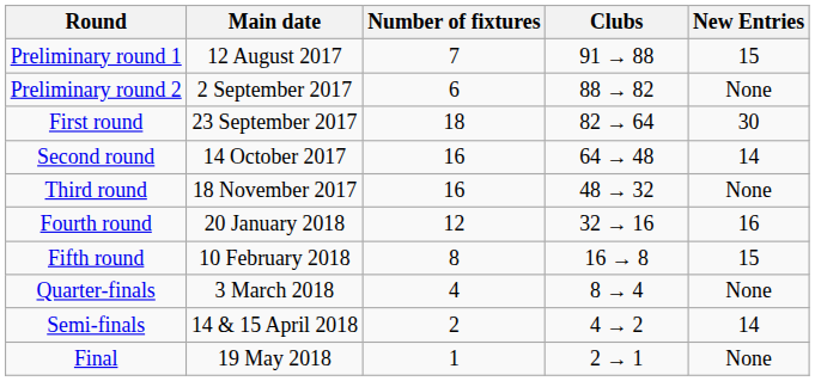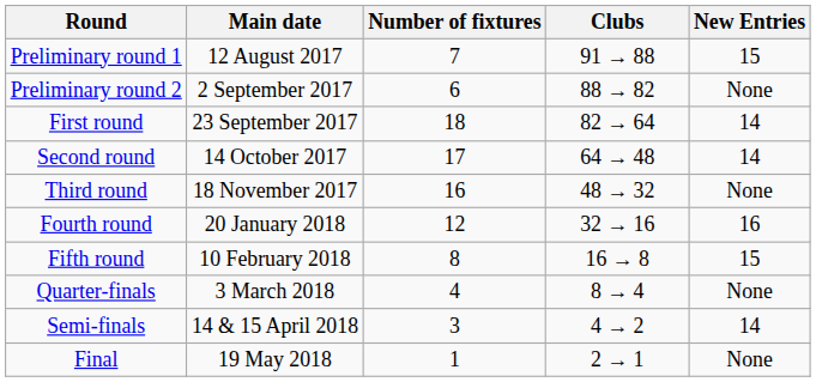First round | New Entries: 30 -> 14
Second round | Number of fixtures: 16 -> 17
Semi-finals | Number of fixtures: 2 -> 3
